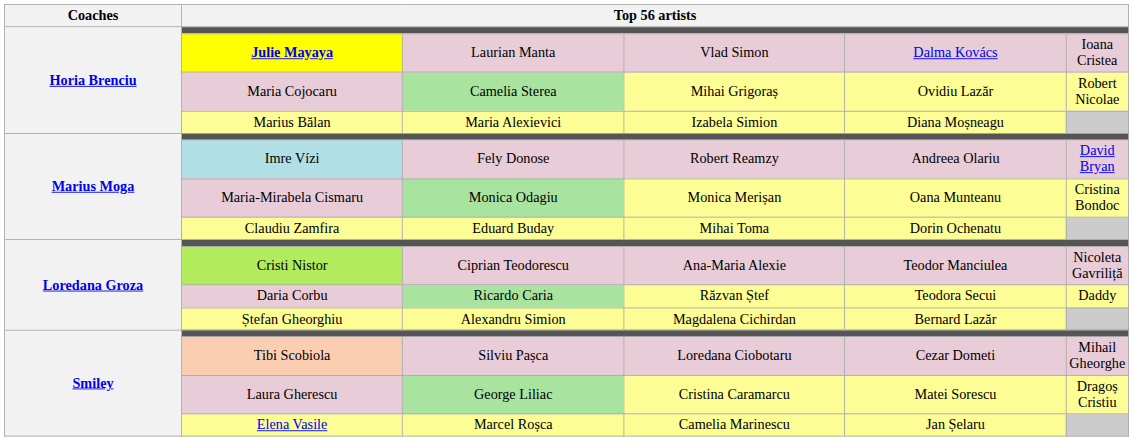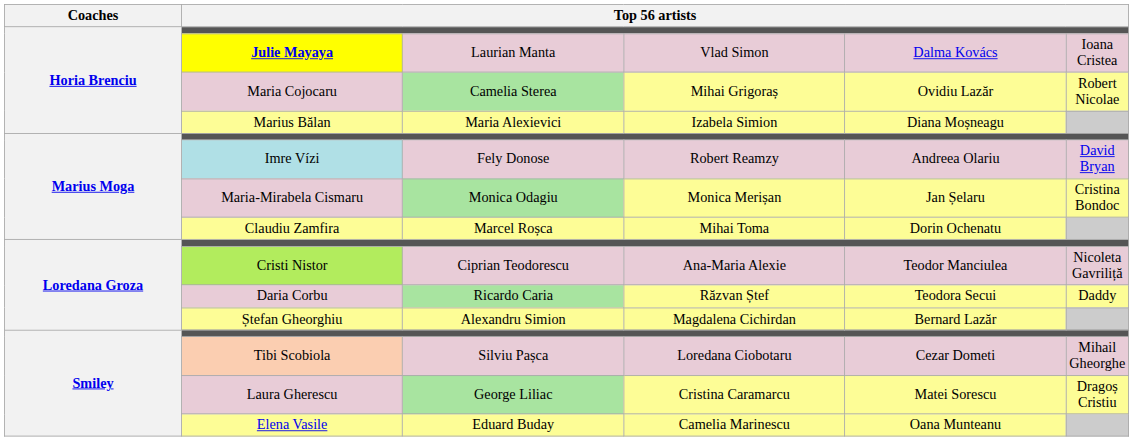Maria-Mirabela Cismaru | column 5: Oana Munteanu -> Jan Șelaru
Claudiu Zamfira | column 3: Eduard Buday -> Marcel Roșca
Elena Vasile | column 3: Marcel Roșca -> Eduard Buday
Elena Vasile | column 5: Jan Șelaru -> Oana Munteanu
